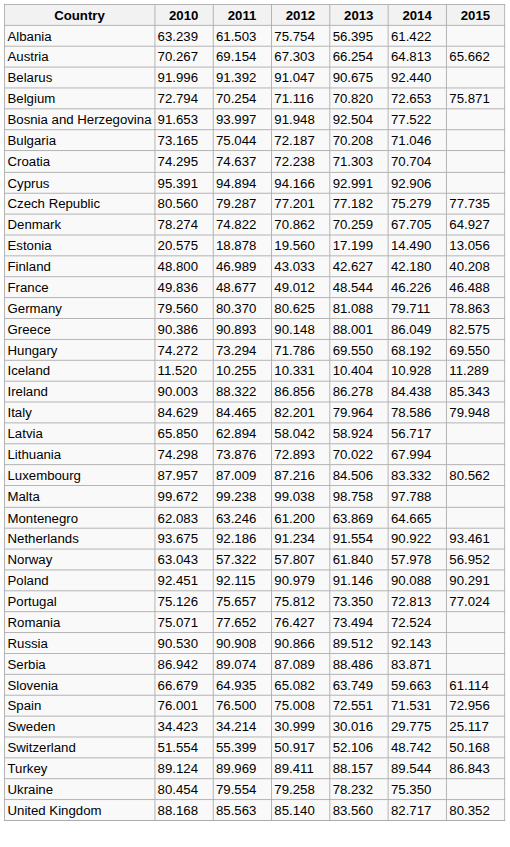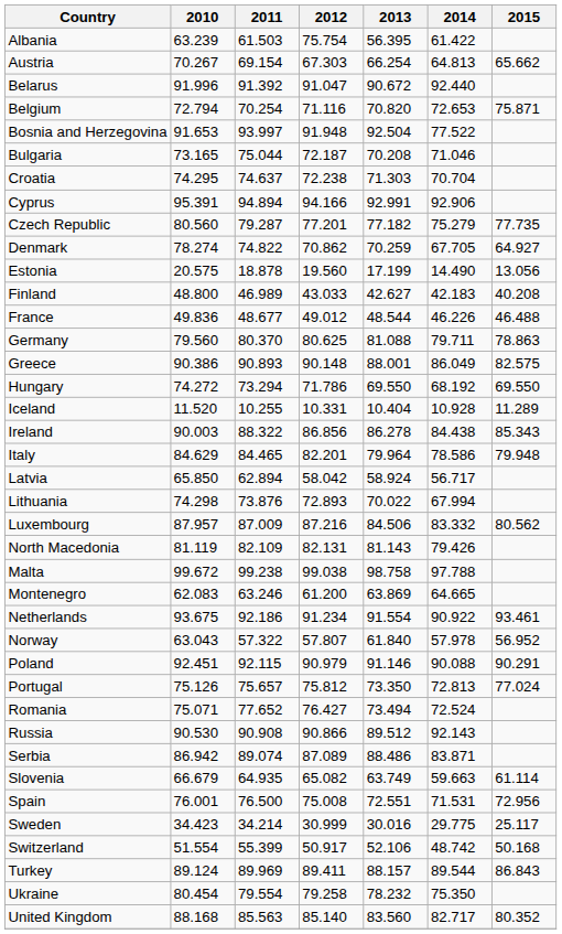Belarus | 2013: 90.675 -> 90.672
Finland | 2014: 42.180 -> 42.183
+ row: North Macedonia | 81.119 | 82.109 | 82.131 | 81.143 | 79.426
